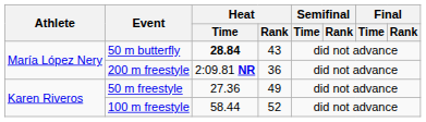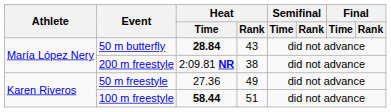200 m freestyle | Heat / Rank: 36 -> 38
100 m freestyle | Heat / Time: normal -> bold
100 m freestyle | Heat / Rank: 52 -> 51
